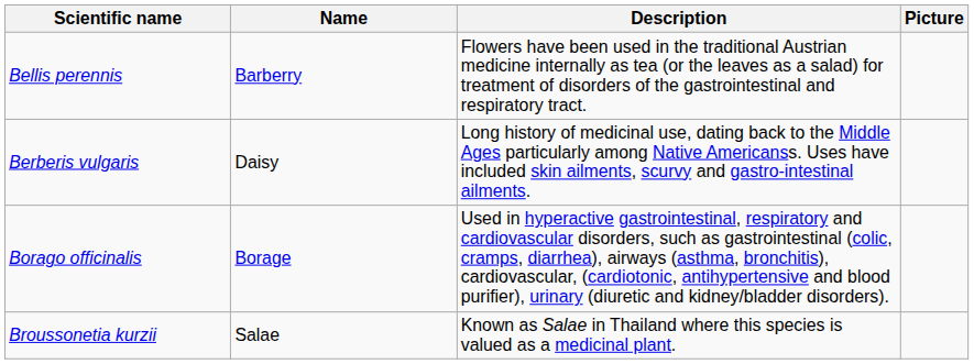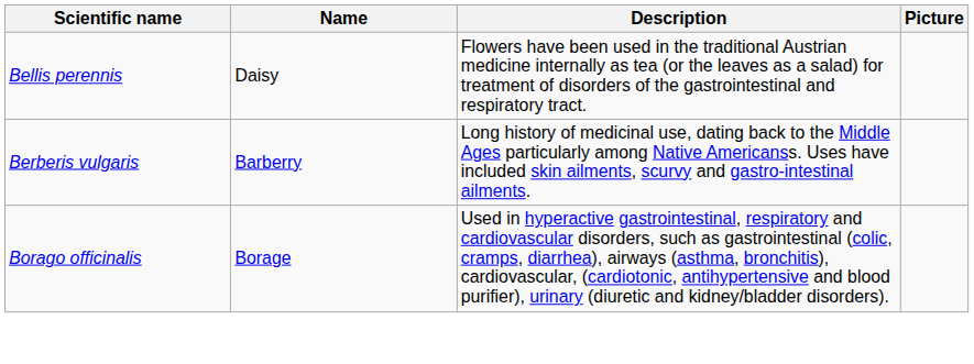Bellis perennis | Name: Barberry -> Daisy
Berberis vulgaris | Name: Daisy -> Barberry
- row: Broussonetia kurzii | Salae | Known as Salae in Thailand where this species is valued as a medicinal plant.
